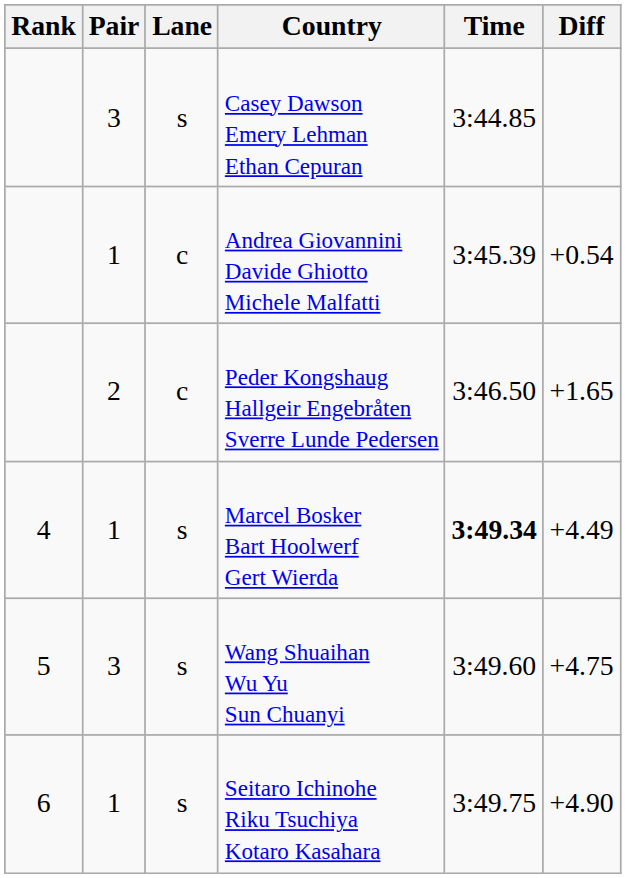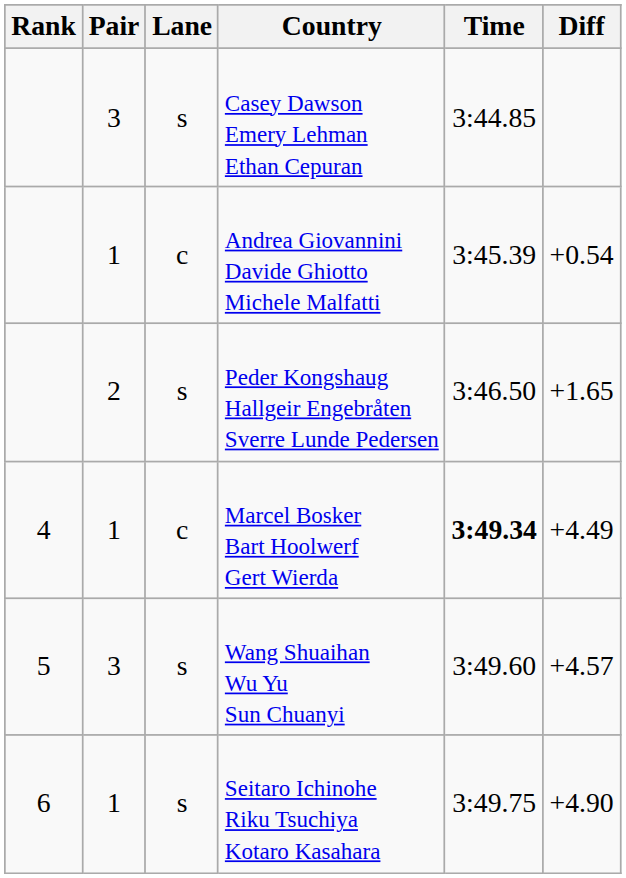Peder Kongshaug Hallgeir Engebråten Sverre Lunde Pedersen | Lane: c -> s
Marcel Bosker Bart Hoolwerf Gert Wierda | Lane: s -> c
Wang Shuaihan Wu Yu Sun Chuanyi | Diff: +4.75 -> +4.57
